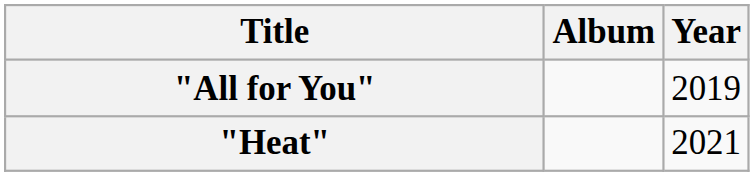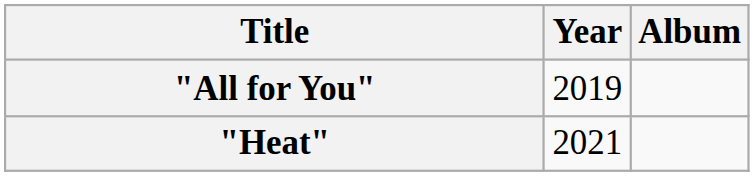columns swapped: Year <-> Album
